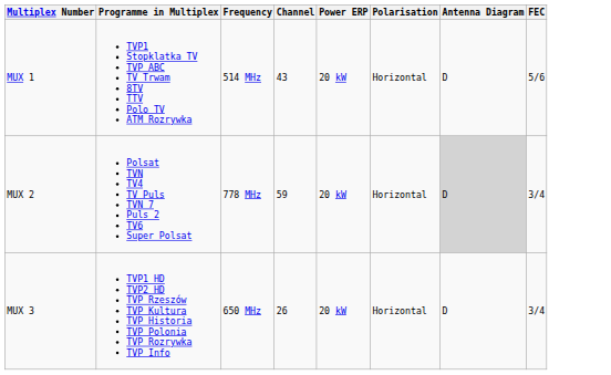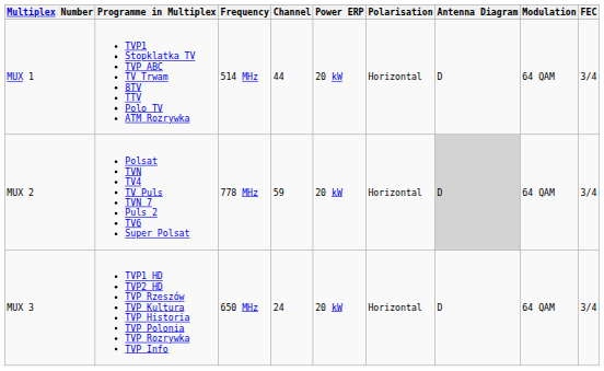+ column: Modulation | 64 QAM | 64 QAM | 64 QAM
MUX 1 | Channel: 43 -> 44
MUX 1 | FEC: 5/6 -> 3/4
MUX 3 | Channel: 26 -> 24
